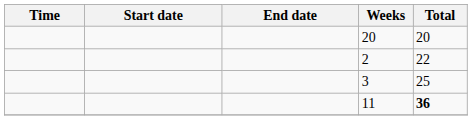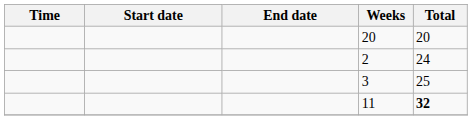2 | Total: 22 -> 24
11 | Total: 36 -> 32
